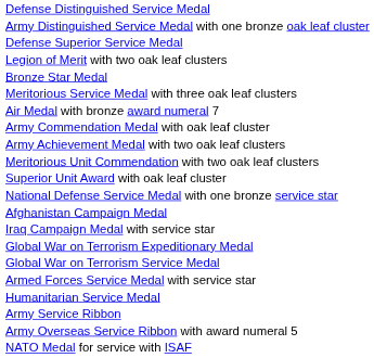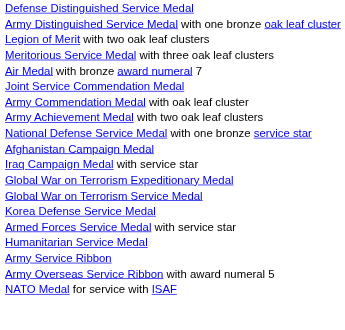- row: Defense Superior Service Medal
- row: Bronze Star Medal
+ row: Joint Service Commendation Medal
- row: Meritorious Unit Commendation with two oak leaf clusters
- row: Superior Unit Award with oak leaf cluster
+ row: Korea Defense Service Medal
